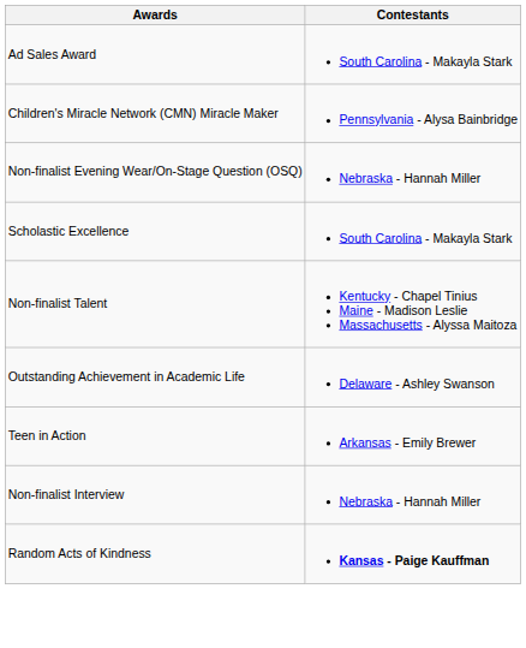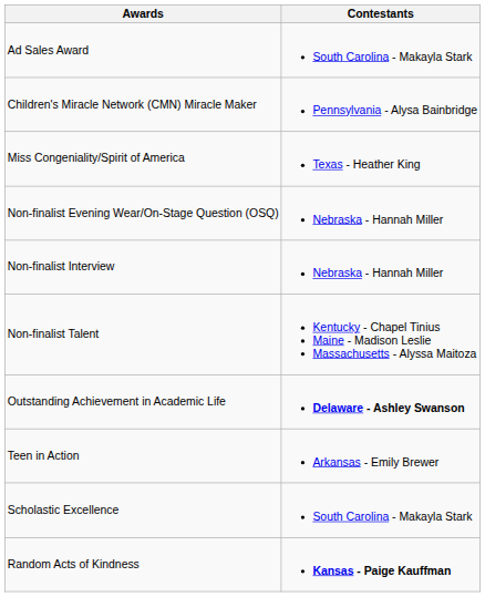+ row: Miss Congeniality/Spirit of America | Texas - Heather King
rows swapped: Non-finalist Interview <-> Scholastic Excellence
Outstanding Achievement in Academic Life | Contestants: normal -> bold
